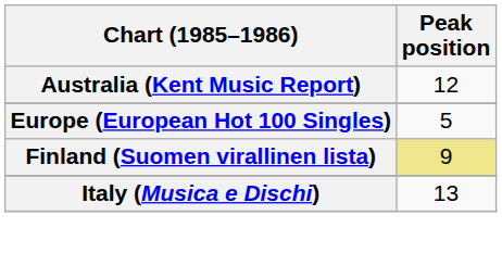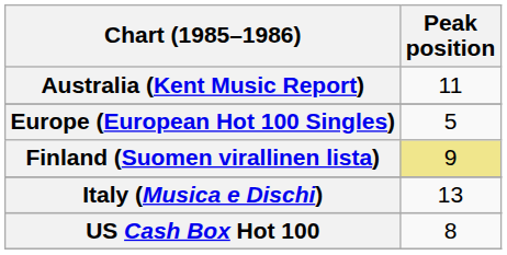Australia (Kent Music Report) | Peak position: 12 -> 11
+ row: US Cash Box Hot 100 | 8
